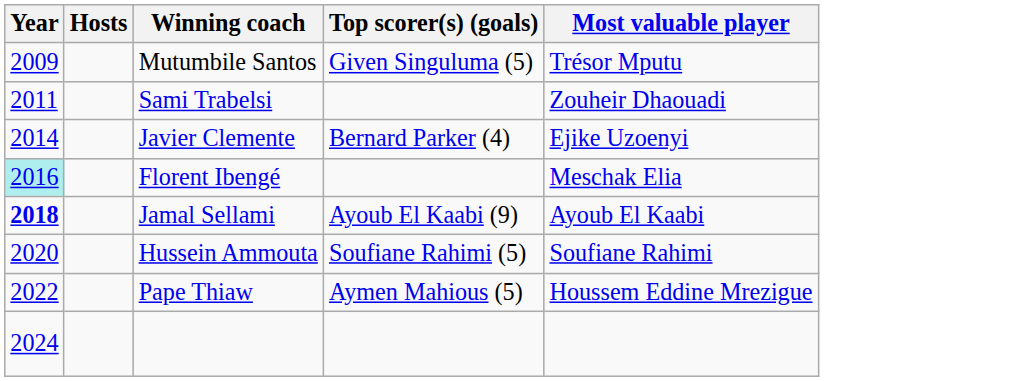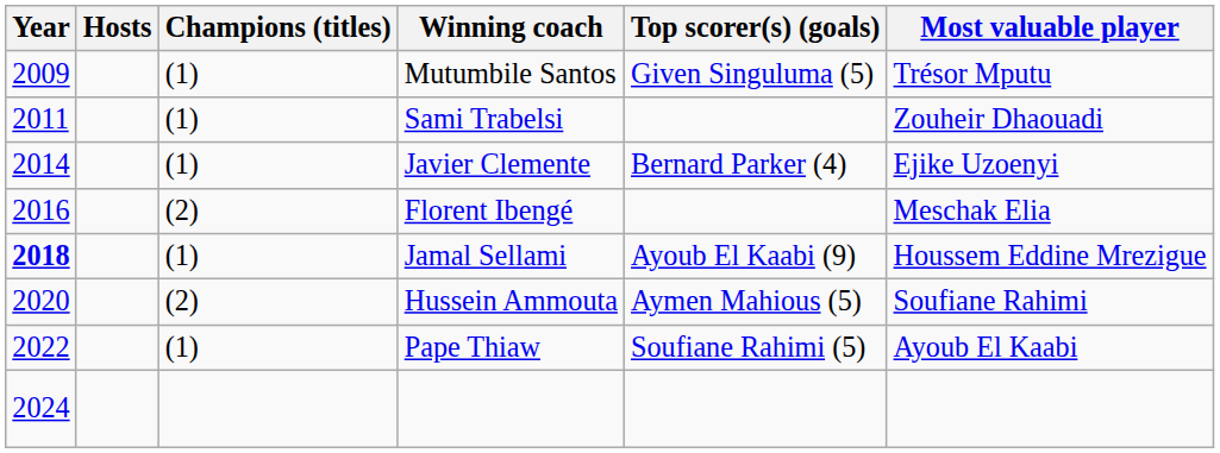+ column: Champions (titles) | (1) | (1) | (1) | (2) | (1) | (2) | (1)
Florent Ibengé | Year: paleturquoise background -> no background
Jamal Sellami | Most valuable player: Ayoub El Kaabi -> Houssem Eddine Mrezigue
Hussein Ammouta | Top scorer(s) (goals): Soufiane Rahimi (5) -> Aymen Mahious (5)
Pape Thiaw | Top scorer(s) (goals): Aymen Mahious (5) -> Soufiane Rahimi (5)
Pape Thiaw | Most valuable player: Houssem Eddine Mrezigue -> Ayoub El Kaabi
